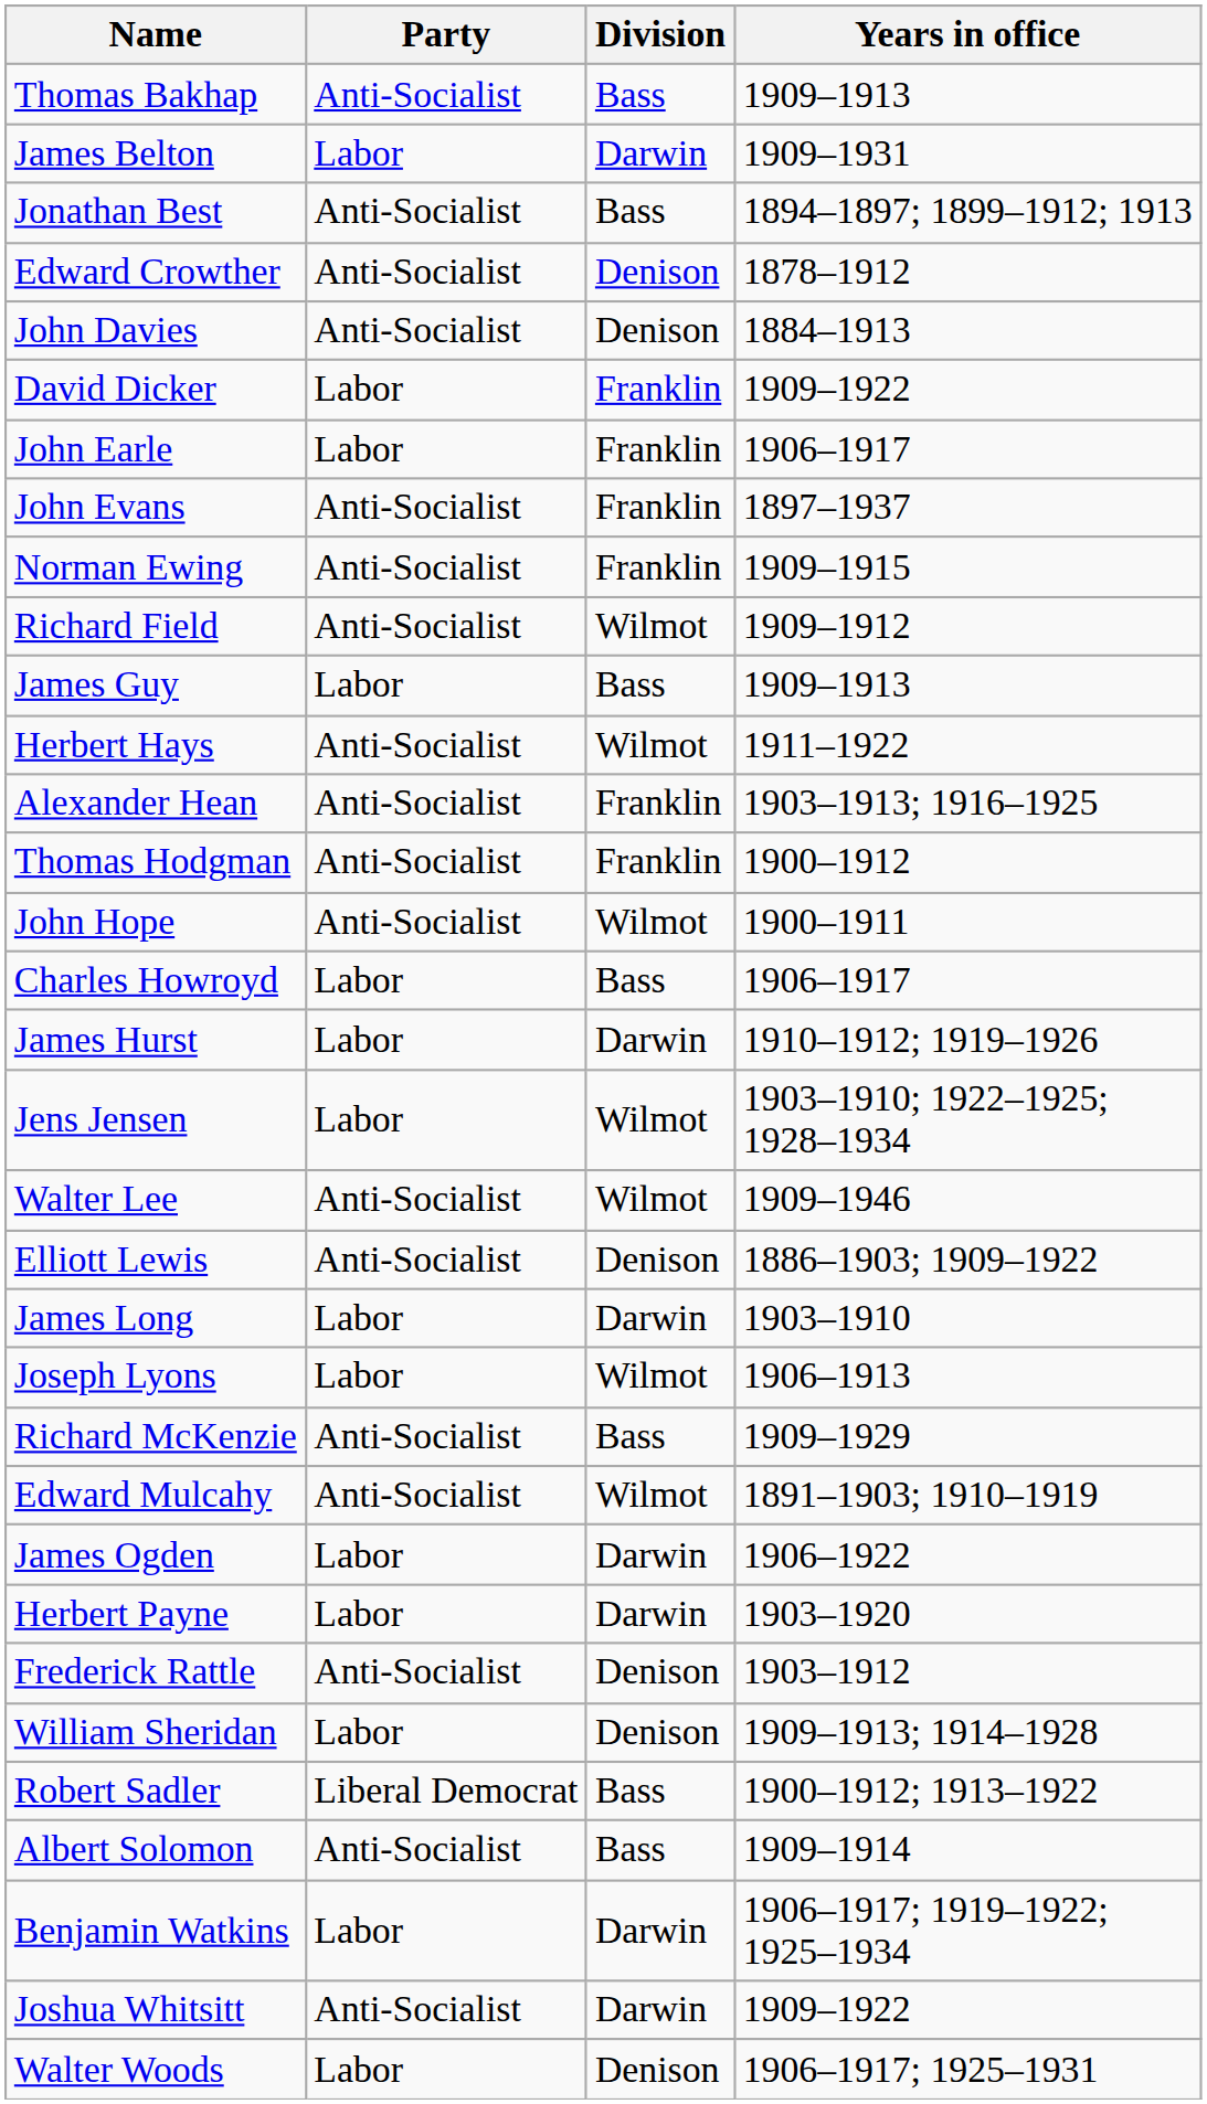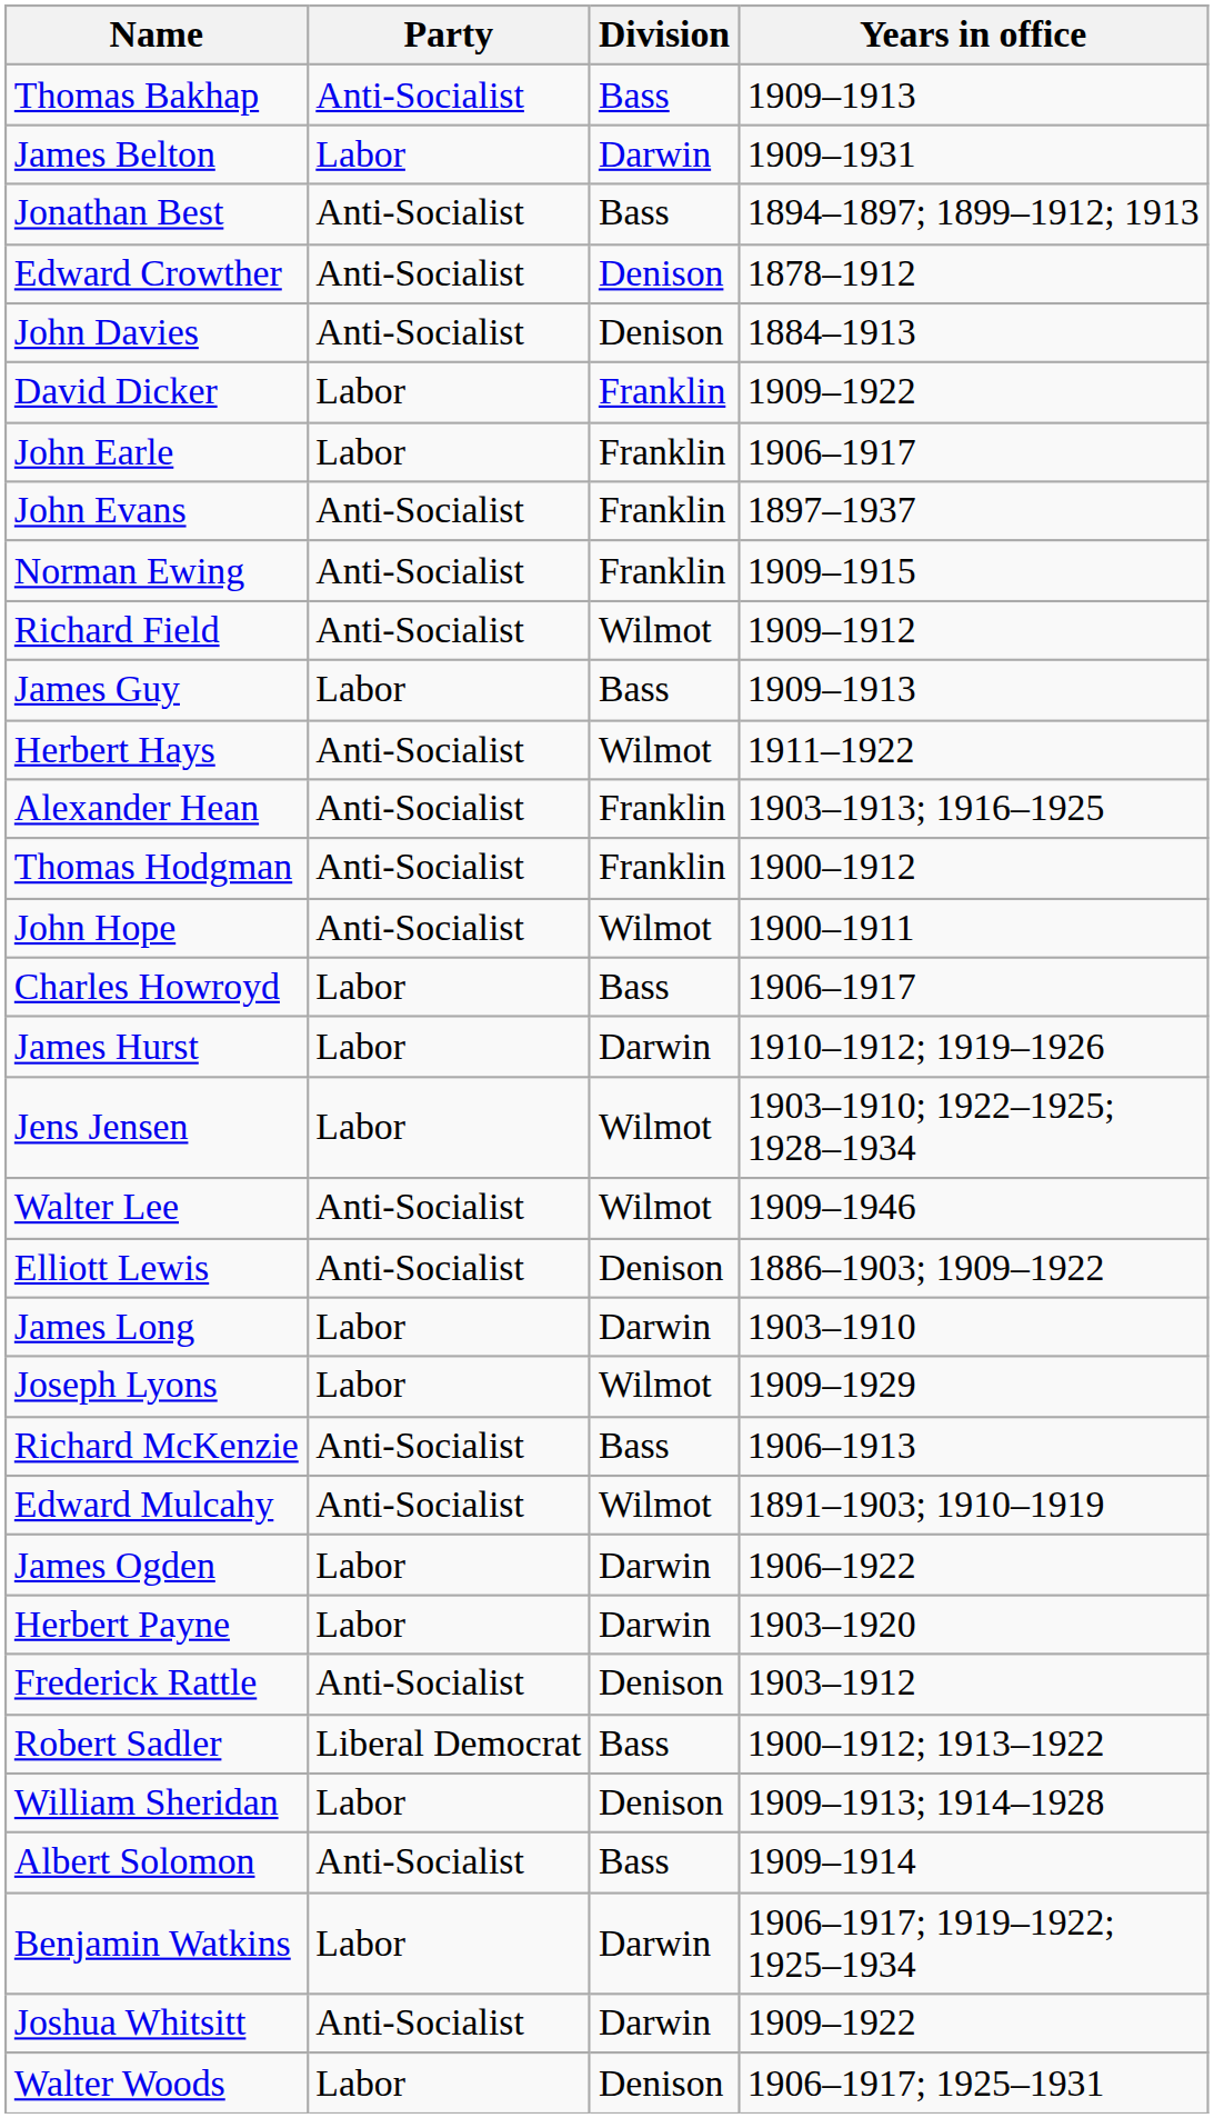Joseph Lyons | Years in office: 1906–1913 -> 1909–1929
Richard McKenzie | Years in office: 1909–1929 -> 1906–1913
rows swapped: Robert Sadler <-> William Sheridan
